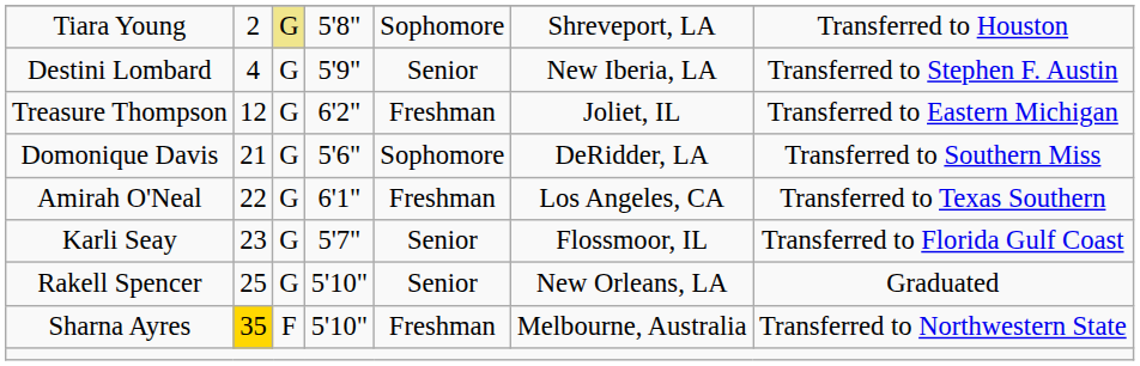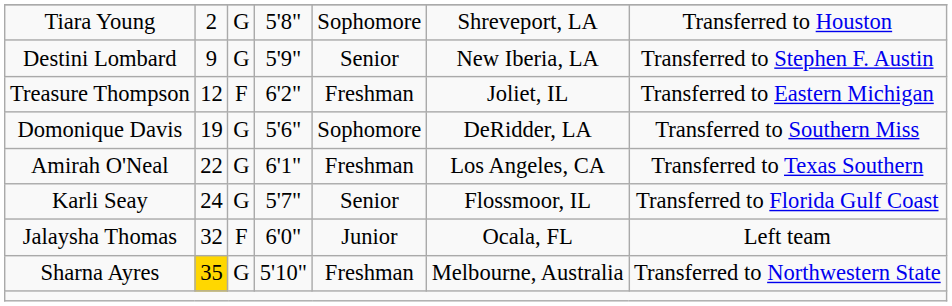Tiara Young | column 3: khaki background -> no background
Destini Lombard | column 2: 4 -> 9
Treasure Thompson | column 3: G -> F
Domonique Davis | column 2: 21 -> 19
Karli Seay | column 2: 23 -> 24
- row: Rakell Spencer | 25 | G | 5'10" | Senior | New Orleans, LA | Graduated
+ row: Jalaysha Thomas | 32 | F | 6'0" | Junior | Ocala, FL | Left team
Sharna Ayres | column 3: F -> G
